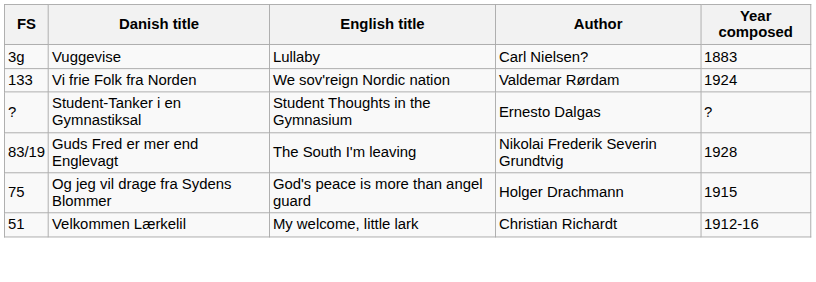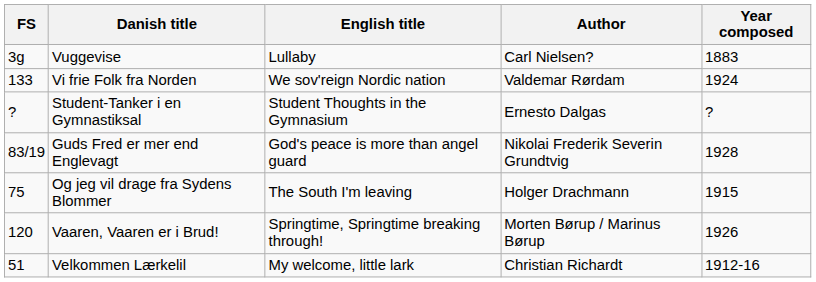Guds Fred er mer end Englevagt | English title: The South I'm leaving -> God's peace is more than angel guard
Og jeg vil drage fra Sydens Blommer | English title: God's peace is more than angel guard -> The South I'm leaving
+ row: 120 | Vaaren, Vaaren er i Brud! | Springtime, Springtime breaking through! | Morten Børup / Marinus Børup | 1926
